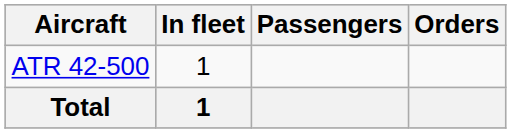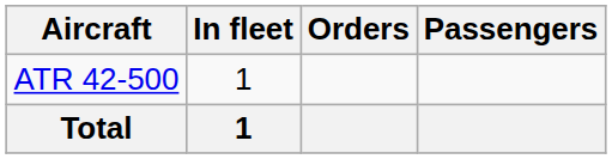columns swapped: Orders <-> Passengers
